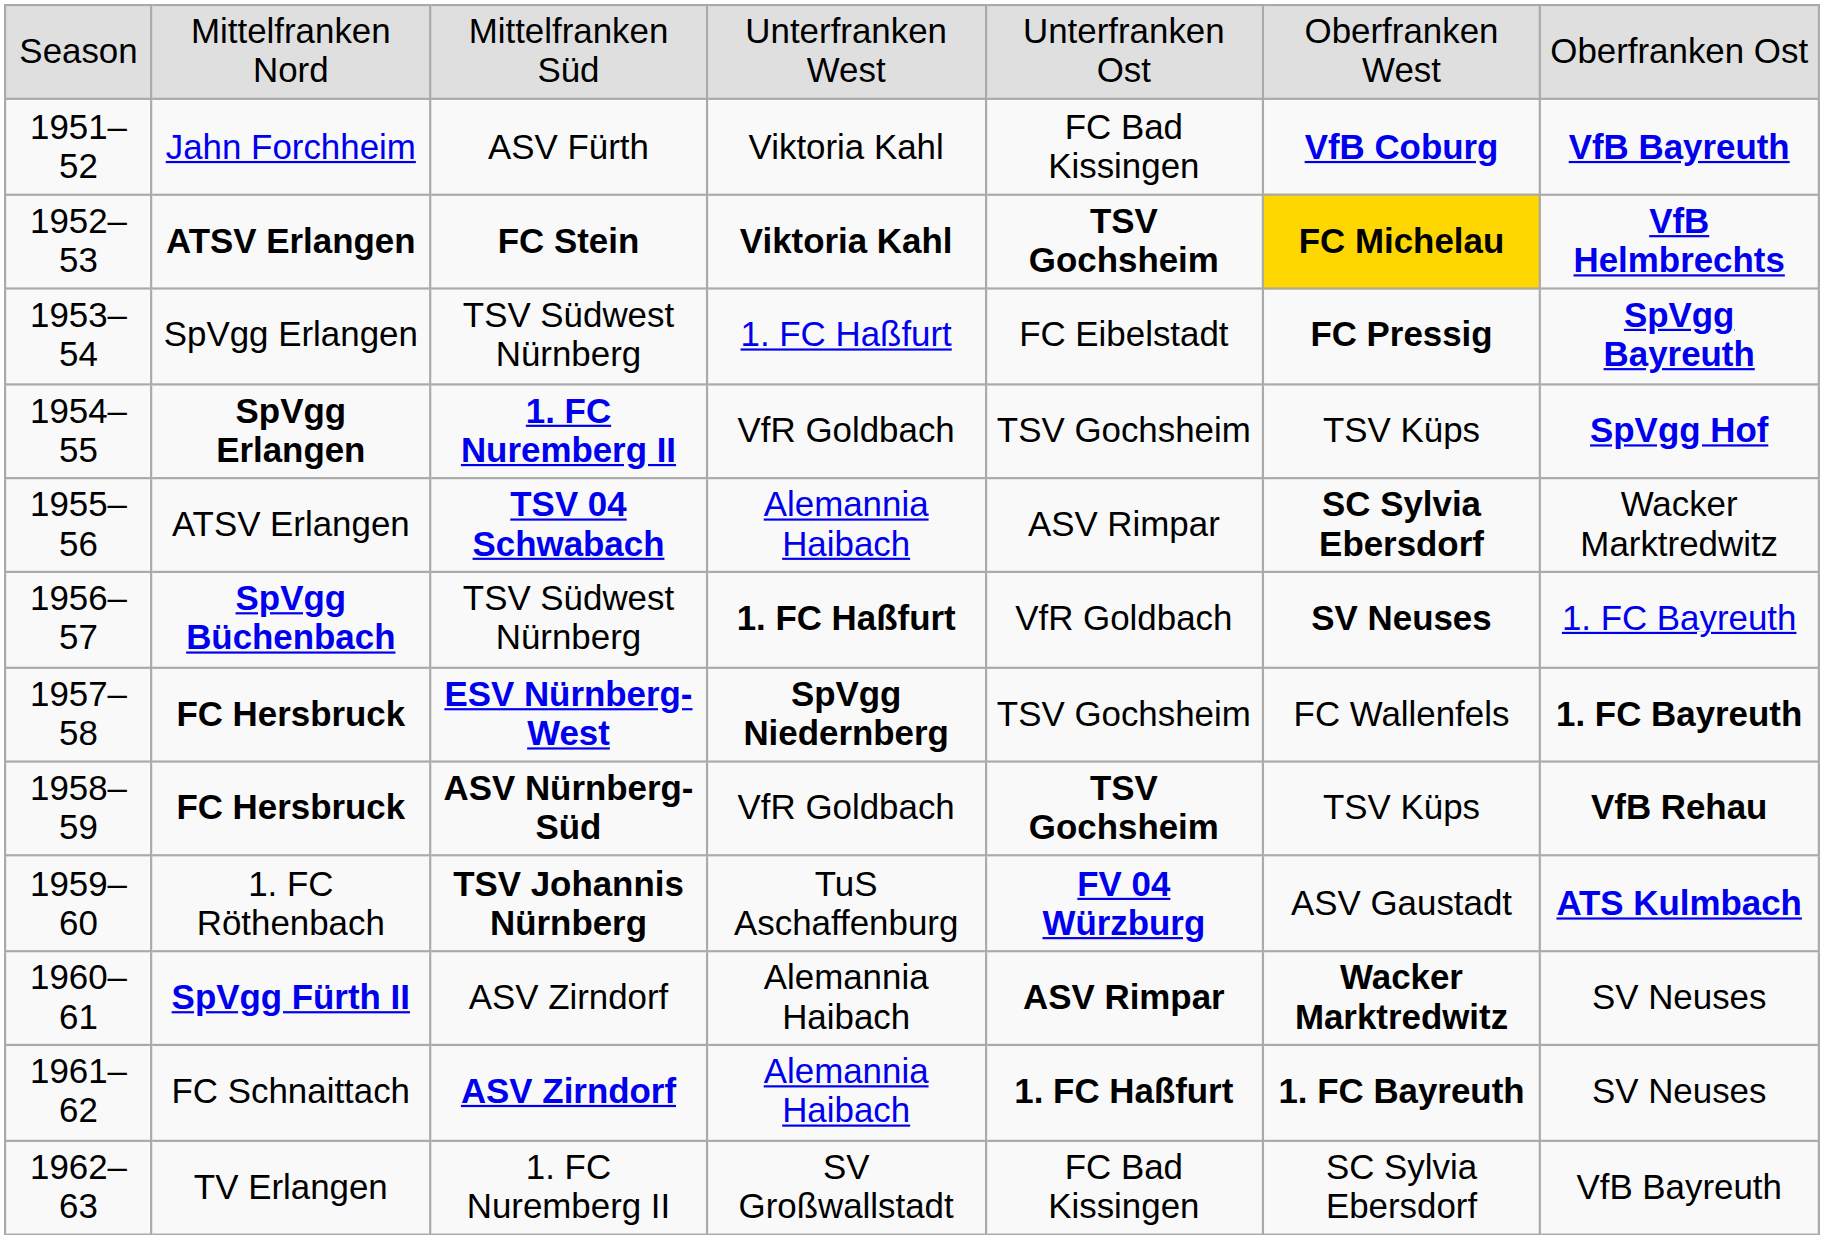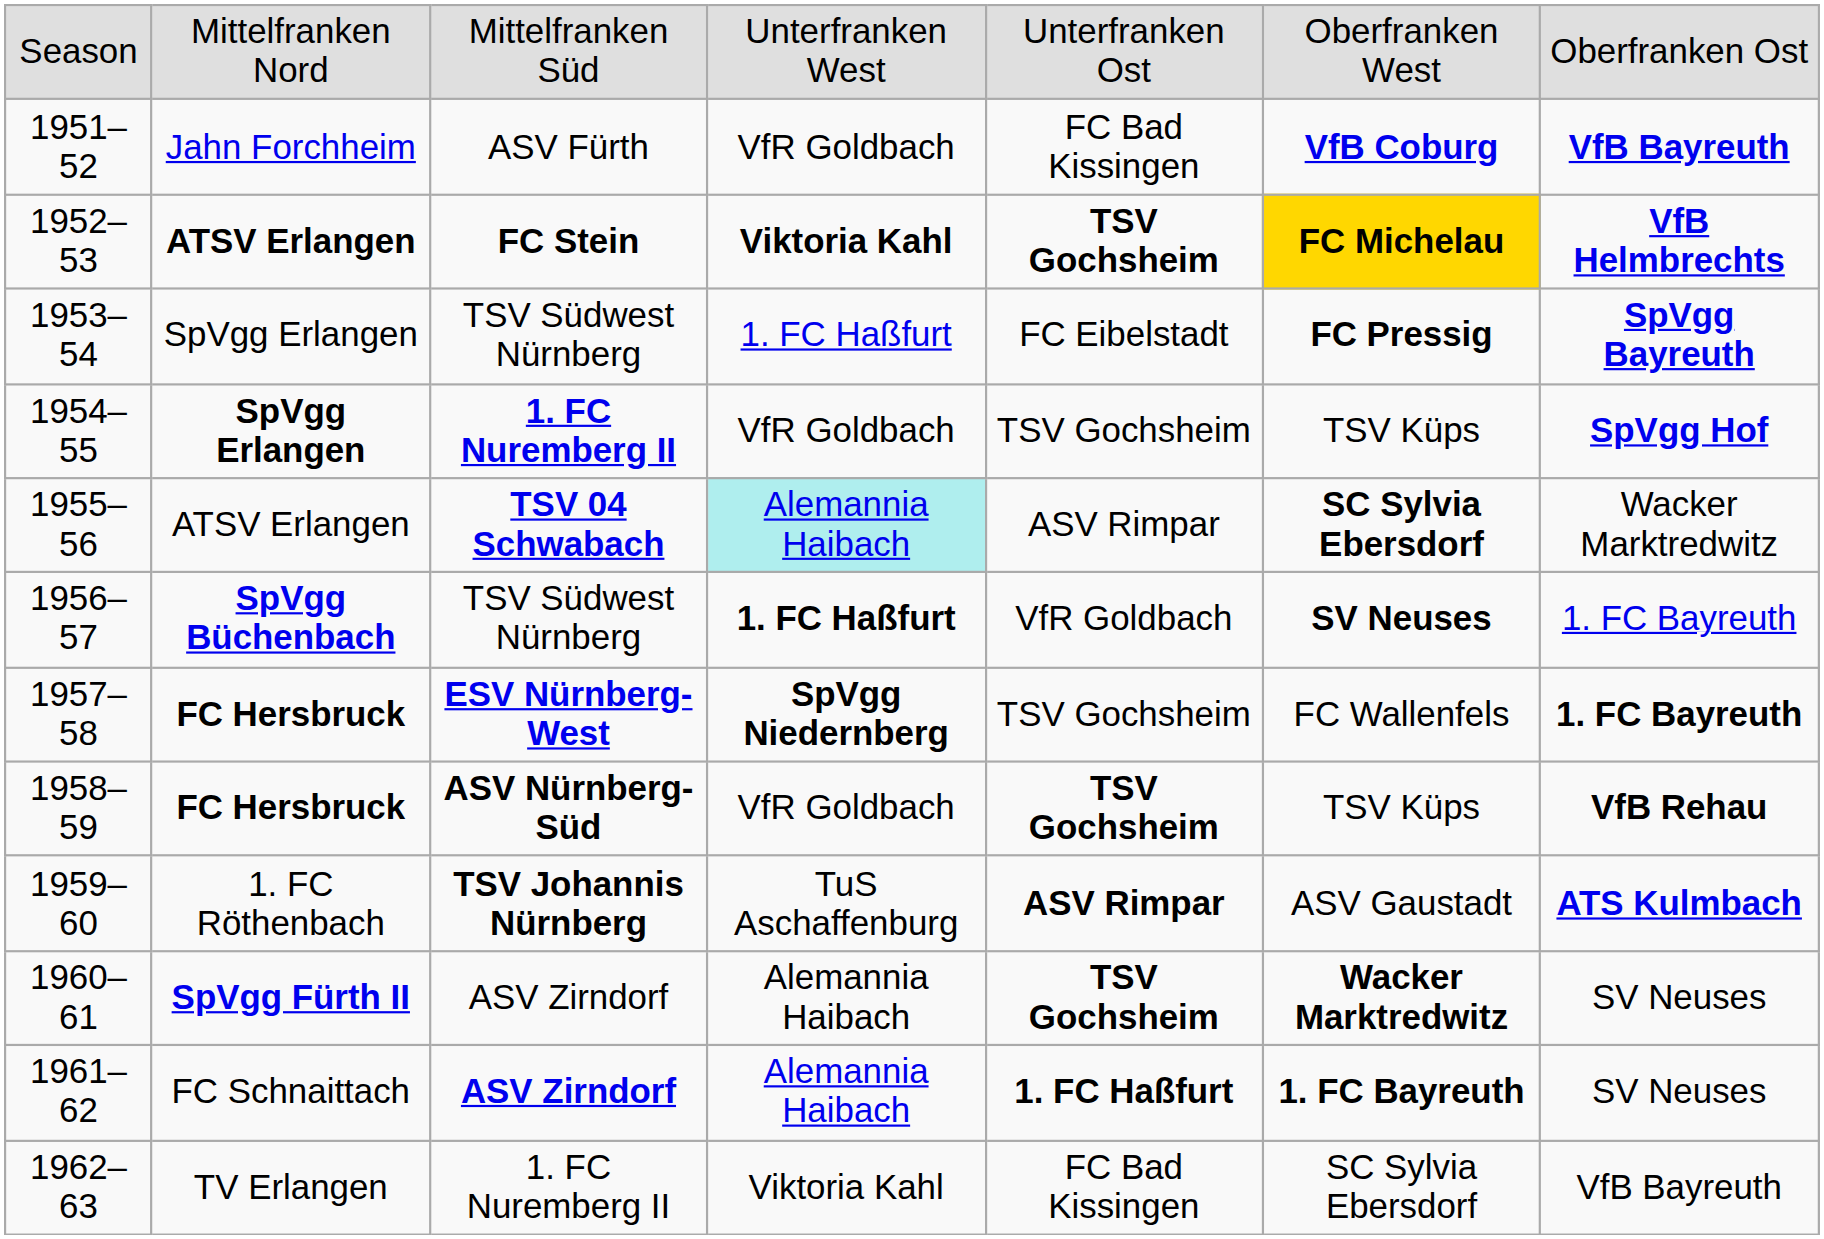1951–52 | column 4: Viktoria Kahl -> VfR Goldbach
1955–56 | column 4: no background -> paleturquoise background
1959–60 | column 5: FV 04 Würzburg -> ASV Rimpar
1960–61 | column 5: ASV Rimpar -> TSV Gochsheim
1962–63 | column 4: SV Großwallstadt -> Viktoria Kahl
